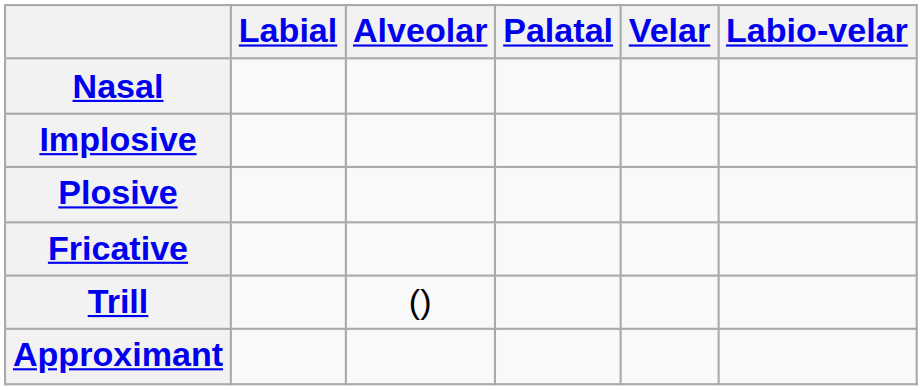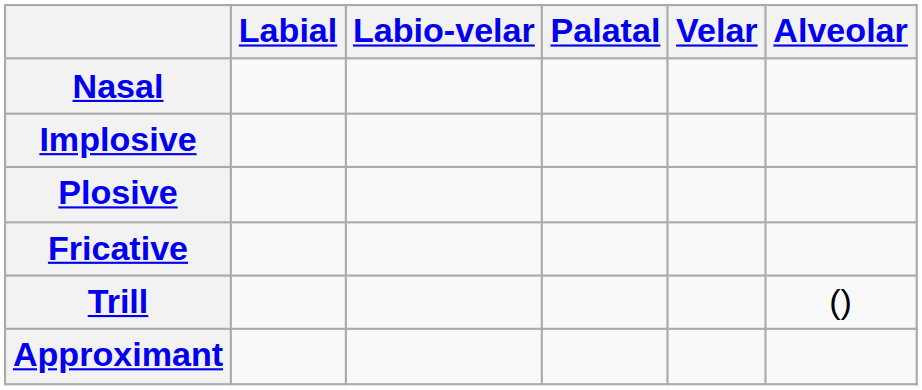columns swapped: Alveolar <-> Labio-velar
